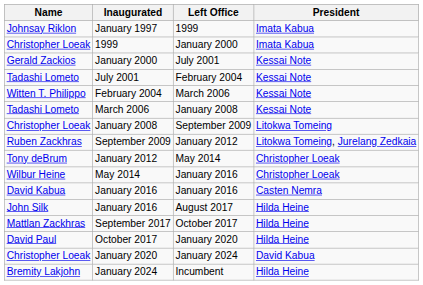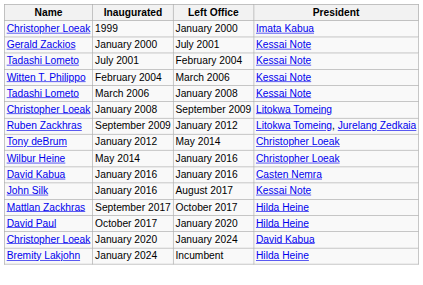- row: Johnsay Riklon | January 1997 | 1999 | Imata Kabua
January 2016 / August 2017 | President: Hilda Heine -> Kessai Note
